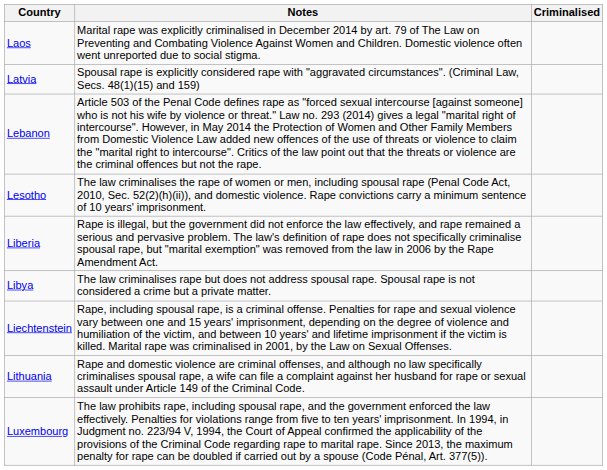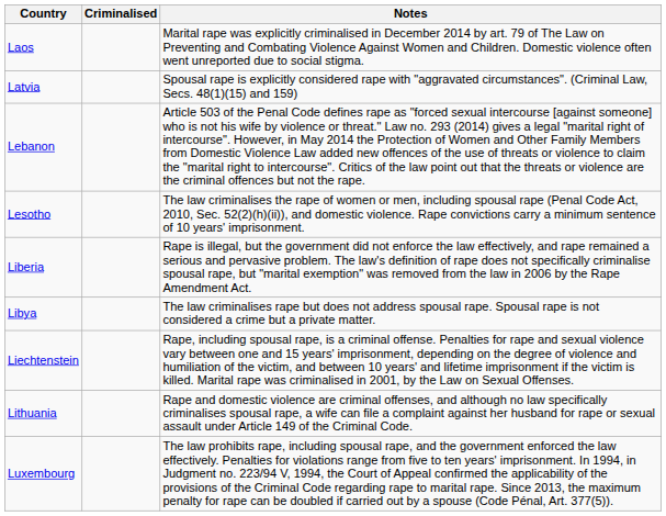columns swapped: Criminalised <-> Notes
